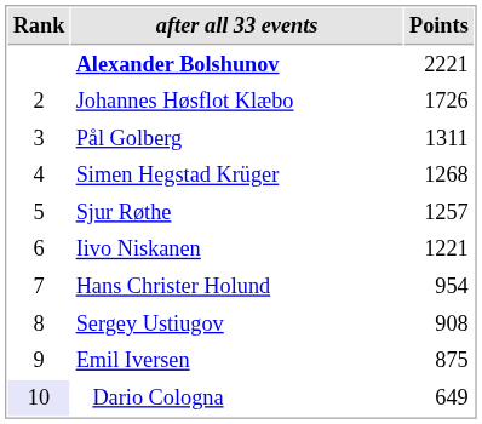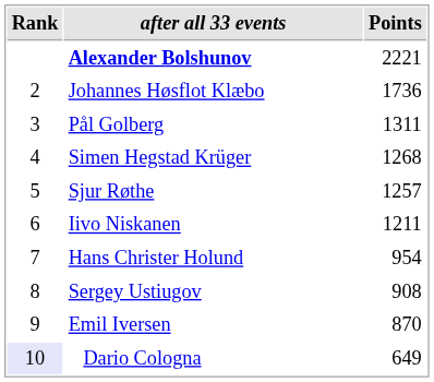Johannes Høsflot Klæbo | Points: 1726 -> 1736
Iivo Niskanen | Points: 1221 -> 1211
Emil Iversen | Points: 875 -> 870
